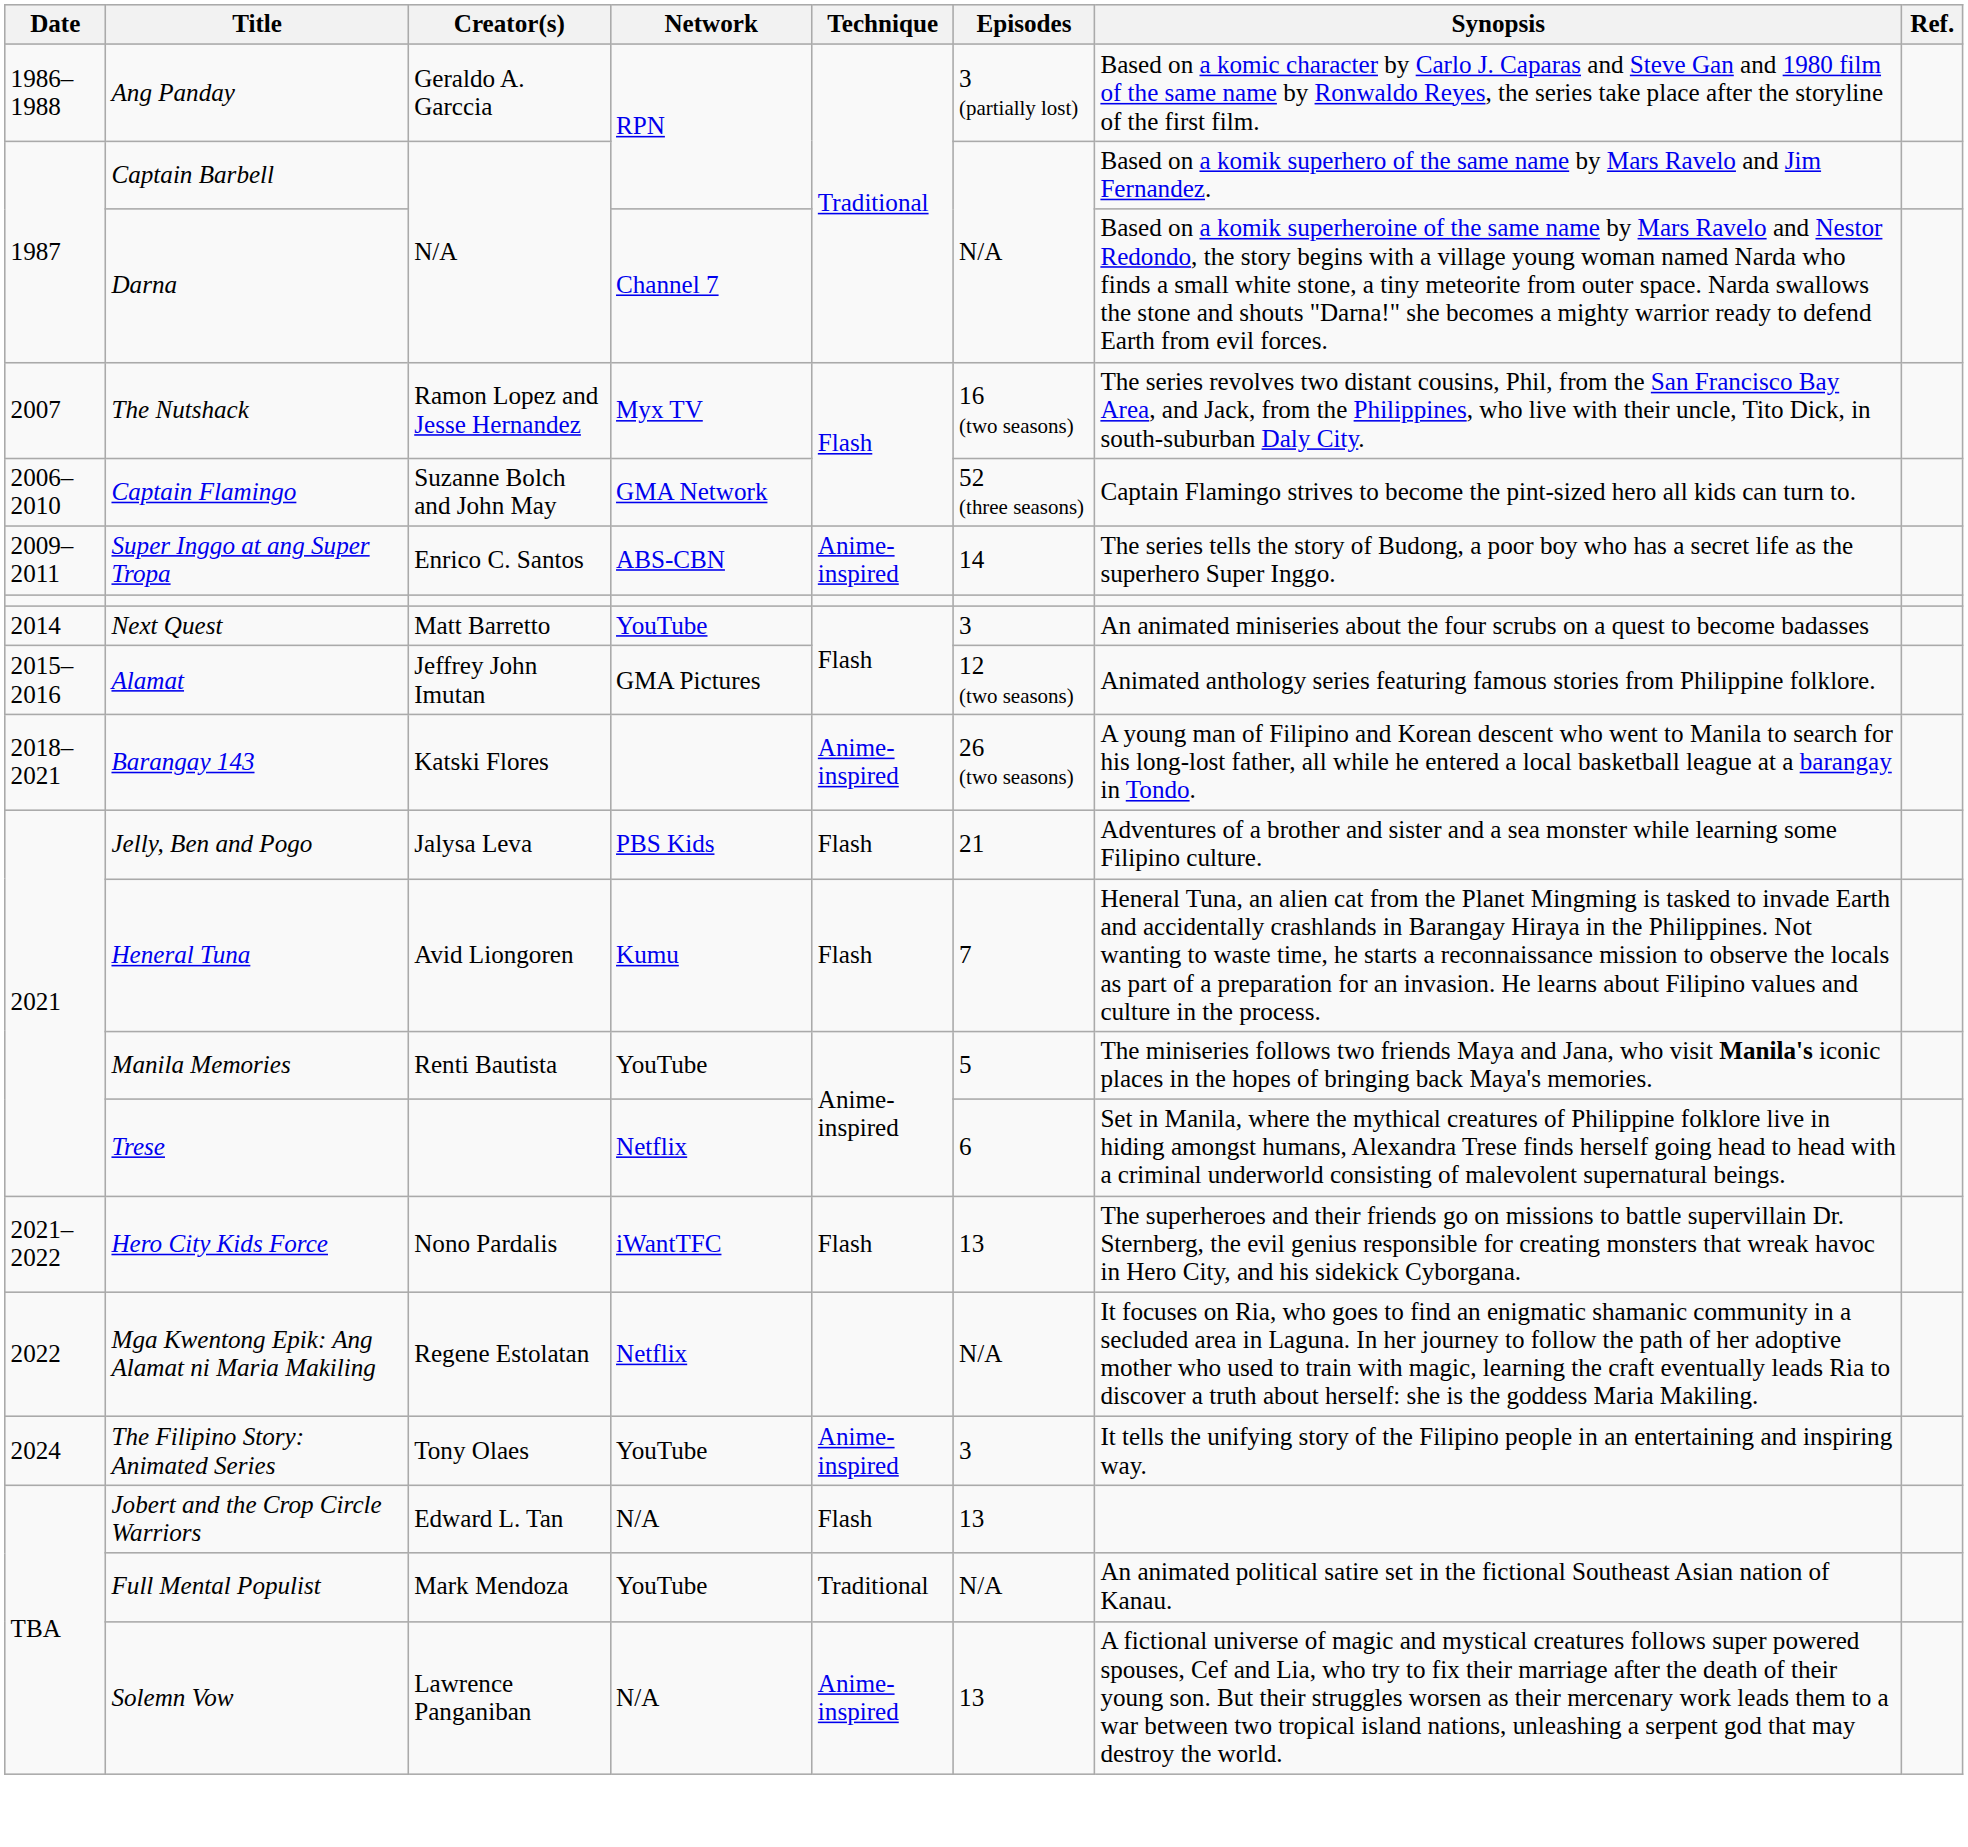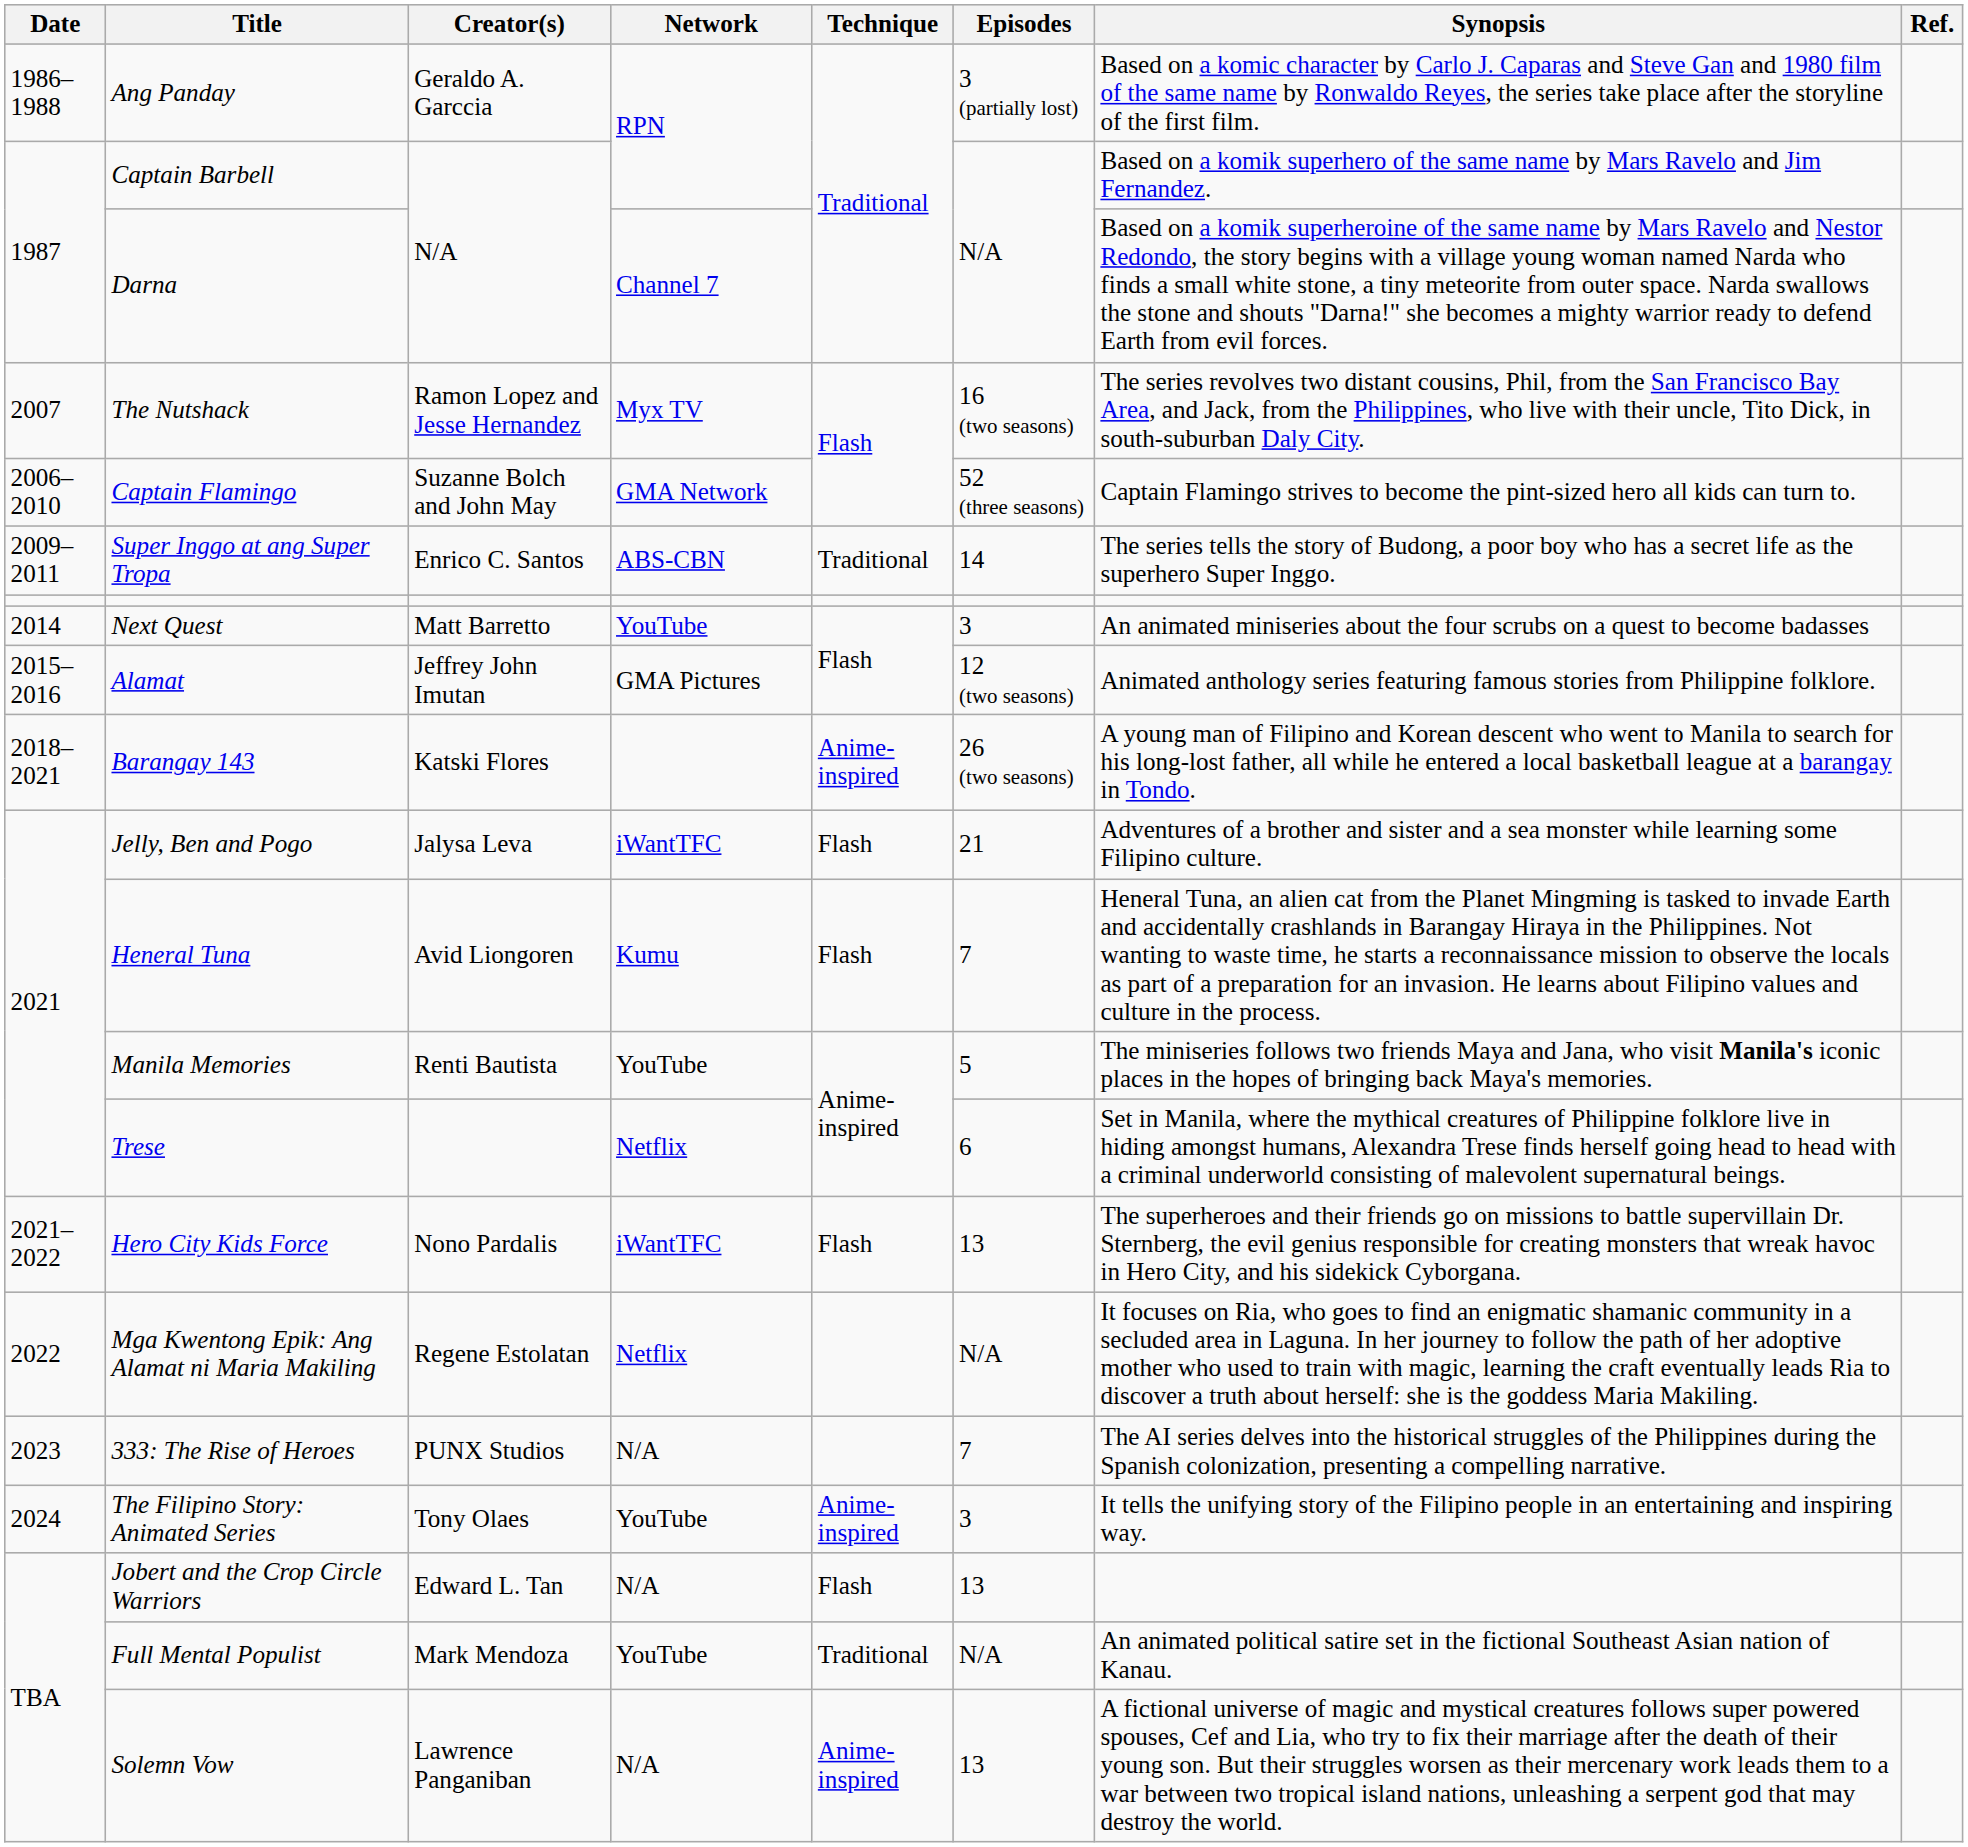Super Inggo at ang Super Tropa | Technique: Anime-inspired -> Traditional
Jelly, Ben and Pogo | Network: PBS Kids -> iWantTFC
+ row: 2023 | 333: The Rise of Heroes | PUNX Studios | N/A | 7 | The AI series delves into the historical struggles of the Philippines during the Spanish colonization, presenting a compelling narrative.
